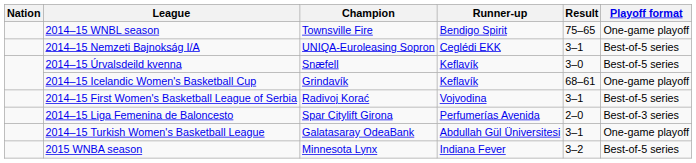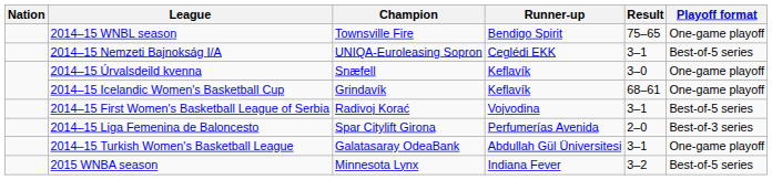2014–15 Úrvalsdeild kvenna | Playoff format: Best-of-5 series -> One-game playoff
